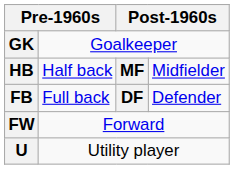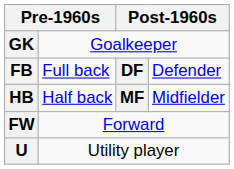rows swapped: FB <-> HB
